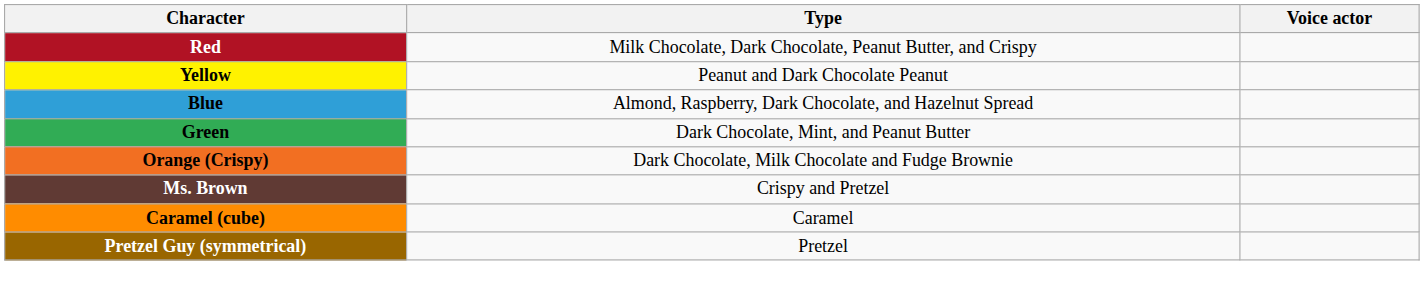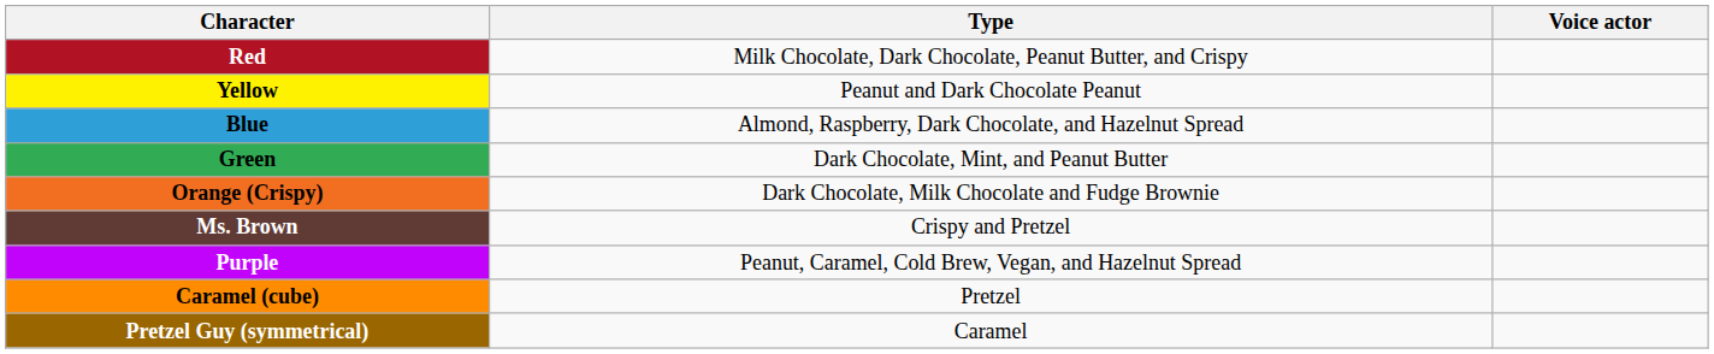+ row: Purple | Peanut, Caramel, Cold Brew, Vegan, and Hazelnut Spread
Caramel (cube) | Type: Caramel -> Pretzel
Pretzel Guy (symmetrical) | Type: Pretzel -> Caramel
